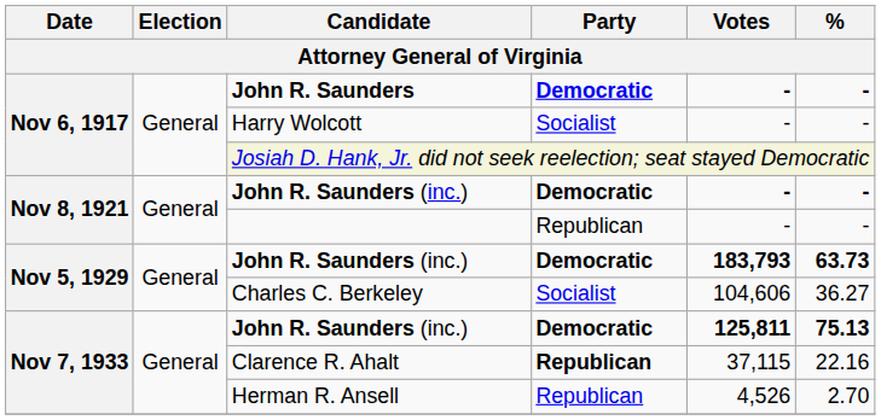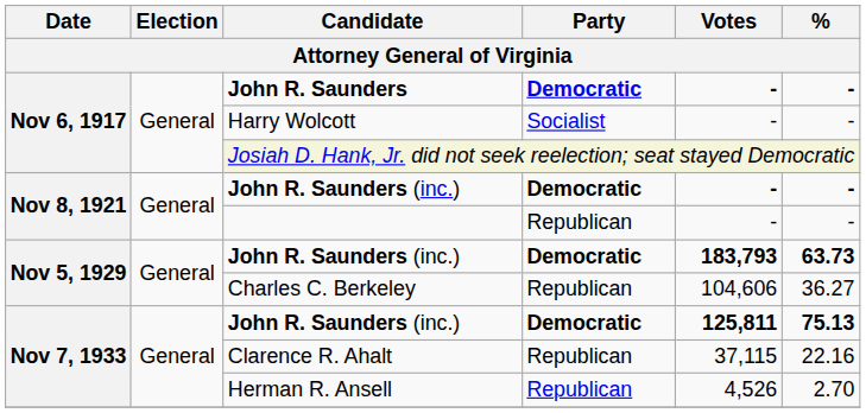Charles C. Berkeley | Party: Socialist -> Republican
Clarence R. Ahalt | Party: bold -> normal
